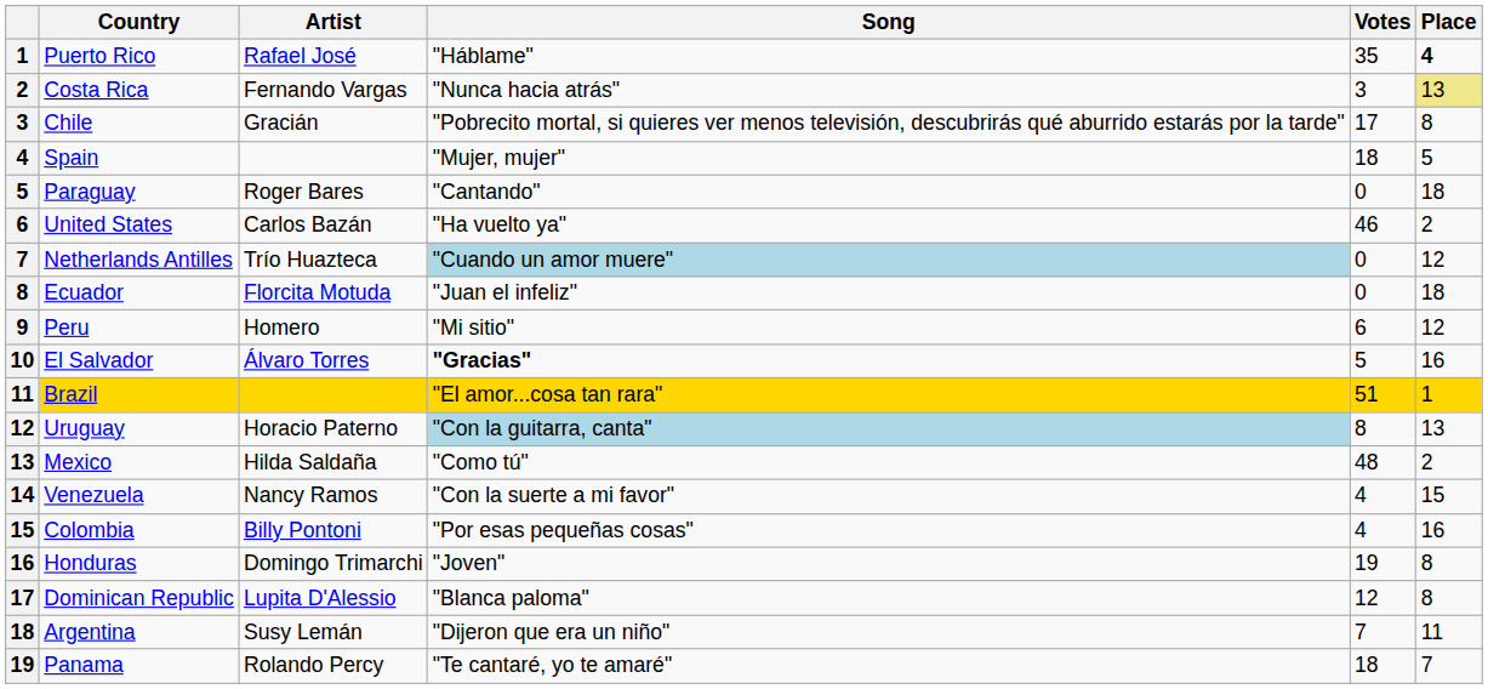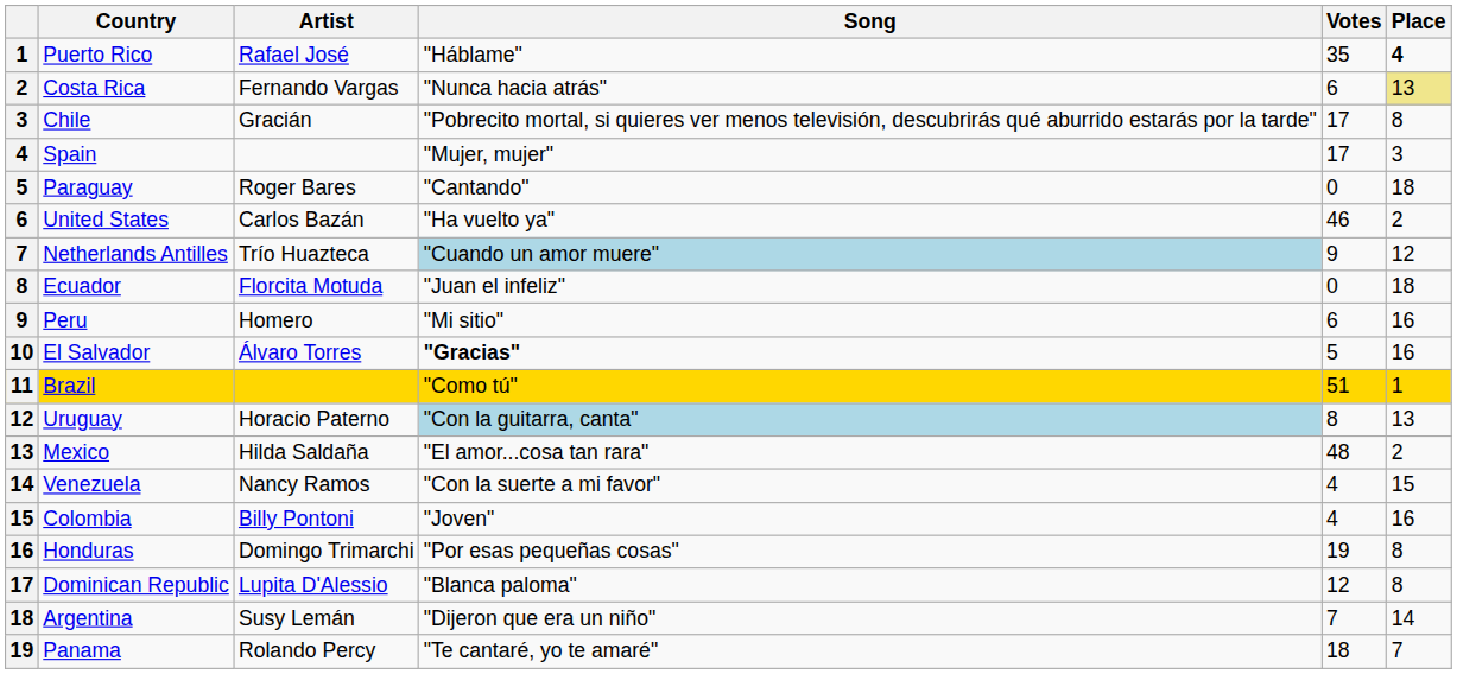Costa Rica | Votes: 3 -> 6
Spain | Votes: 18 -> 17
Spain | Place: 5 -> 3
Netherlands Antilles | Votes: 0 -> 9
Peru | Place: 12 -> 16
Brazil | Song: "El amor...cosa tan rara" -> "Como tú"
Mexico | Song: "Como tú" -> "El amor...cosa tan rara"
Colombia | Song: "Por esas pequeñas cosas" -> "Joven"
Honduras | Song: "Joven" -> "Por esas pequeñas cosas"
Argentina | Place: 11 -> 14
